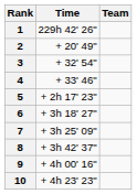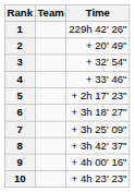columns swapped: Team <-> Time
